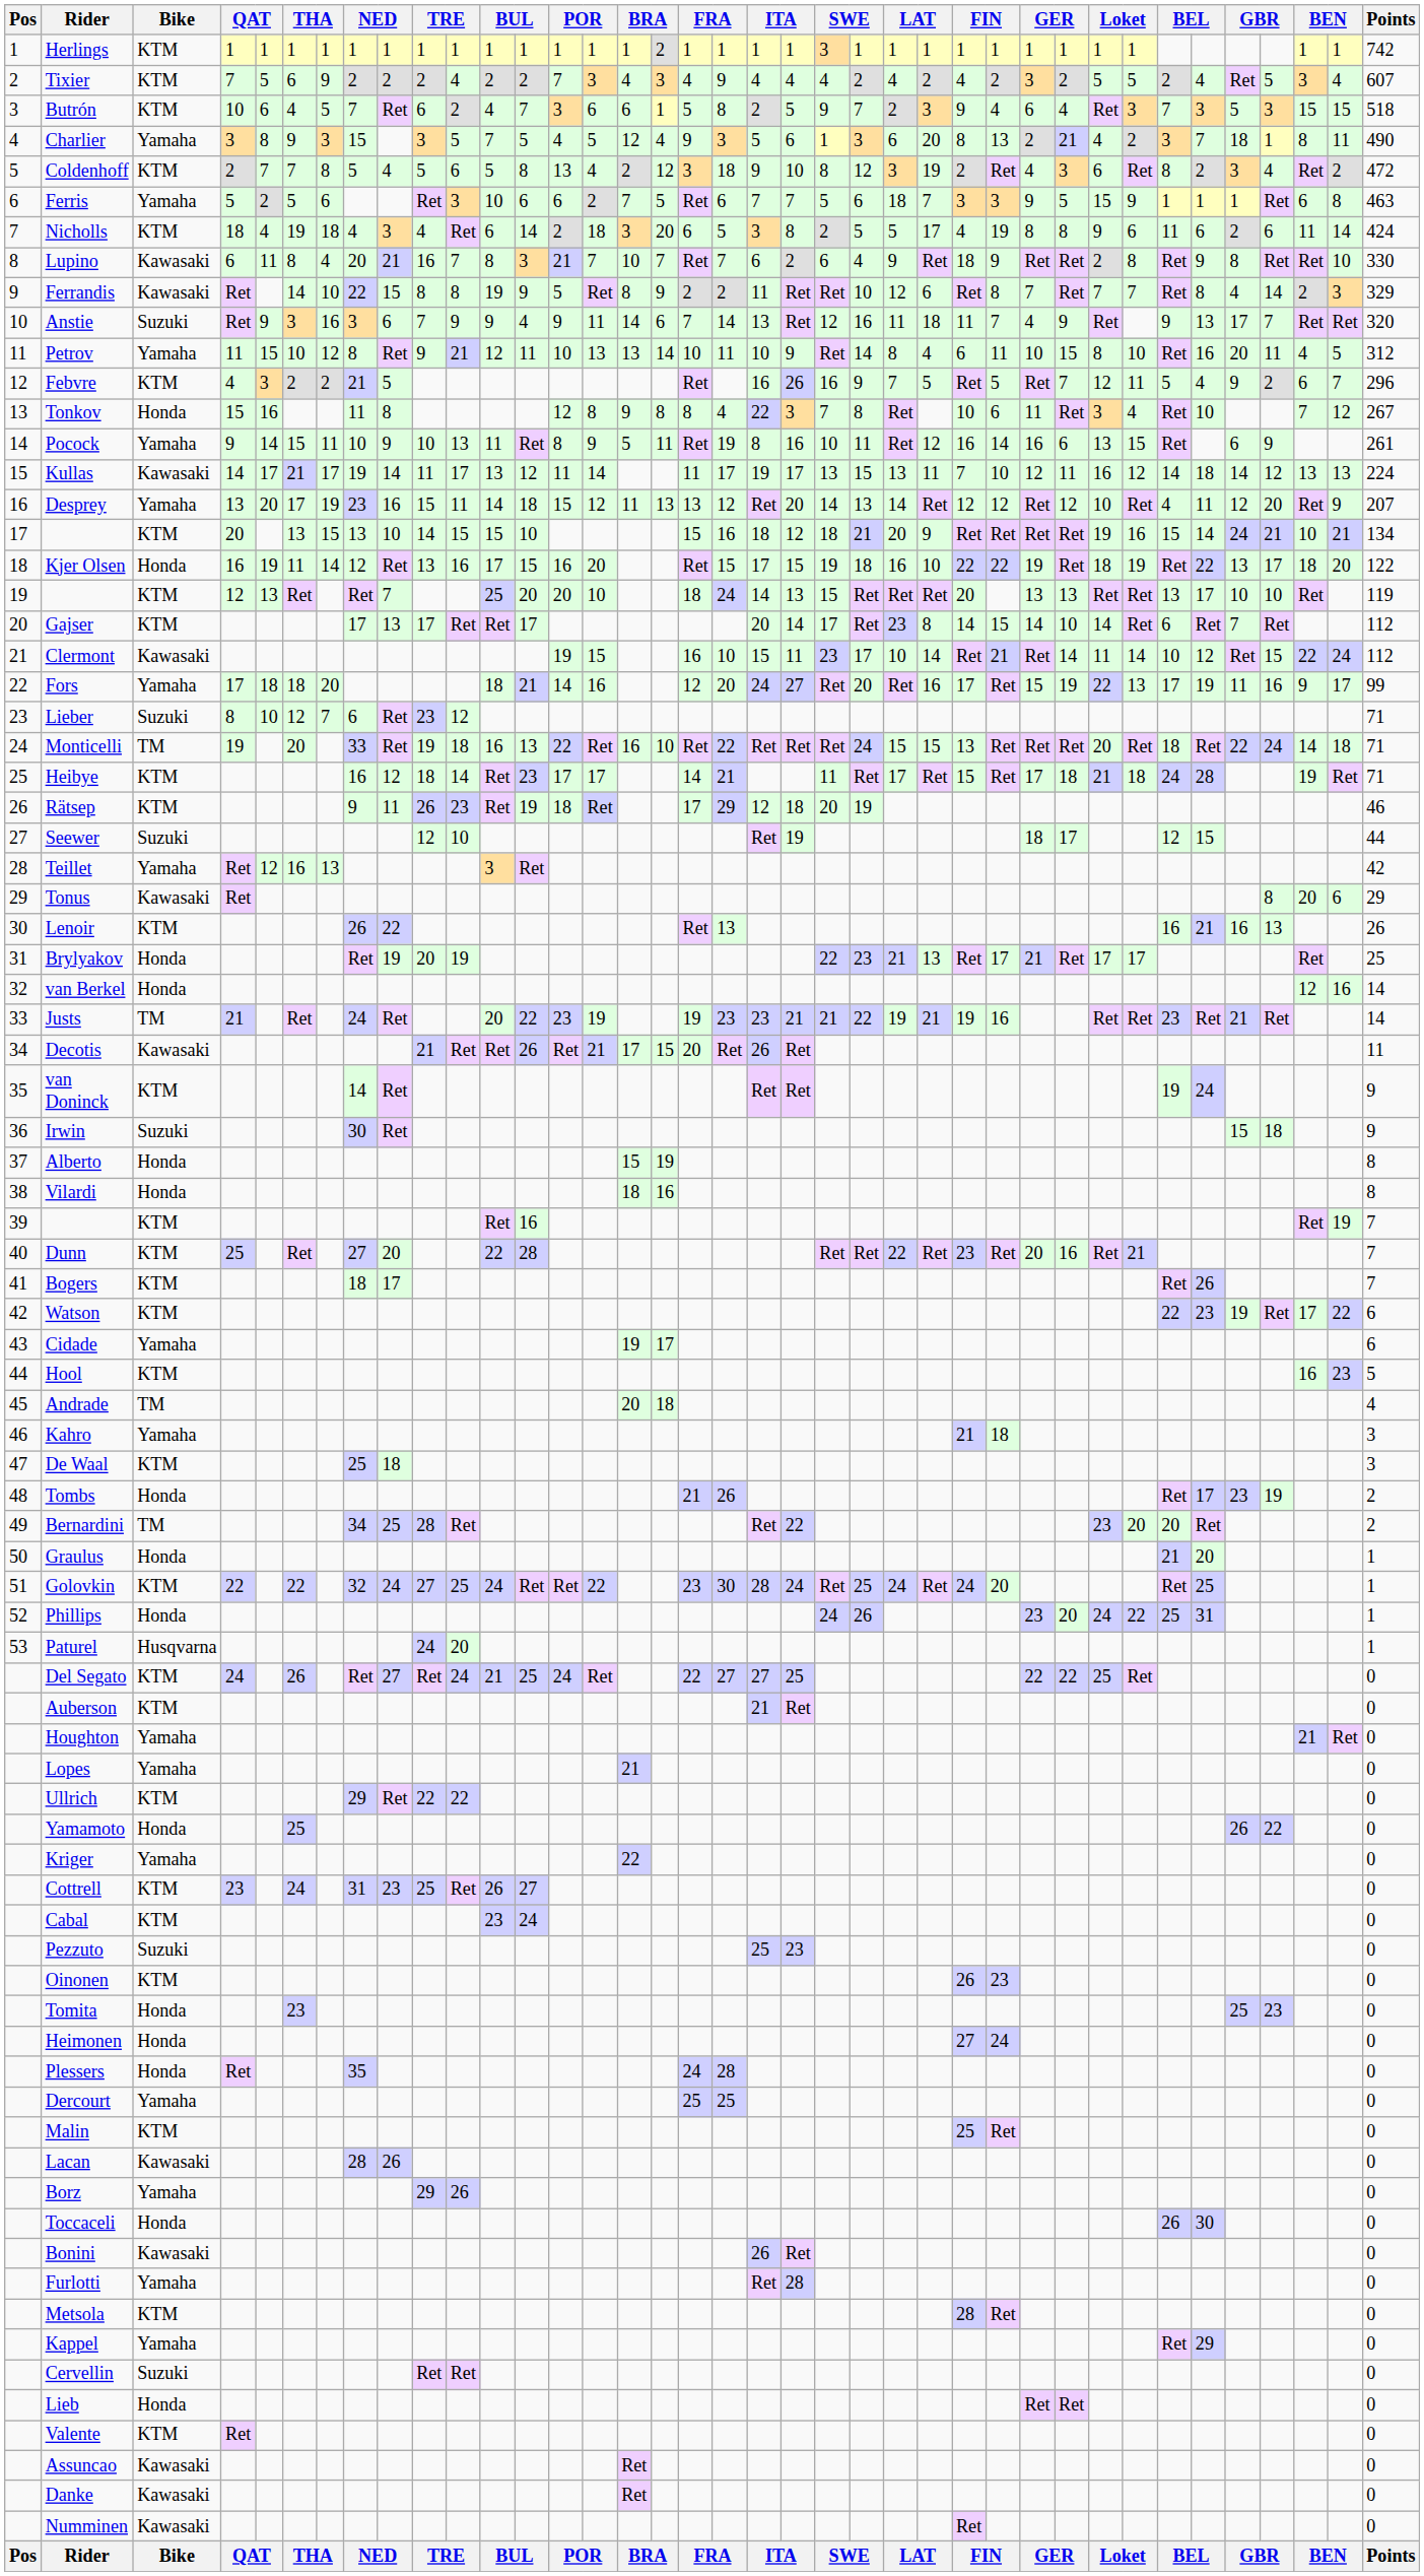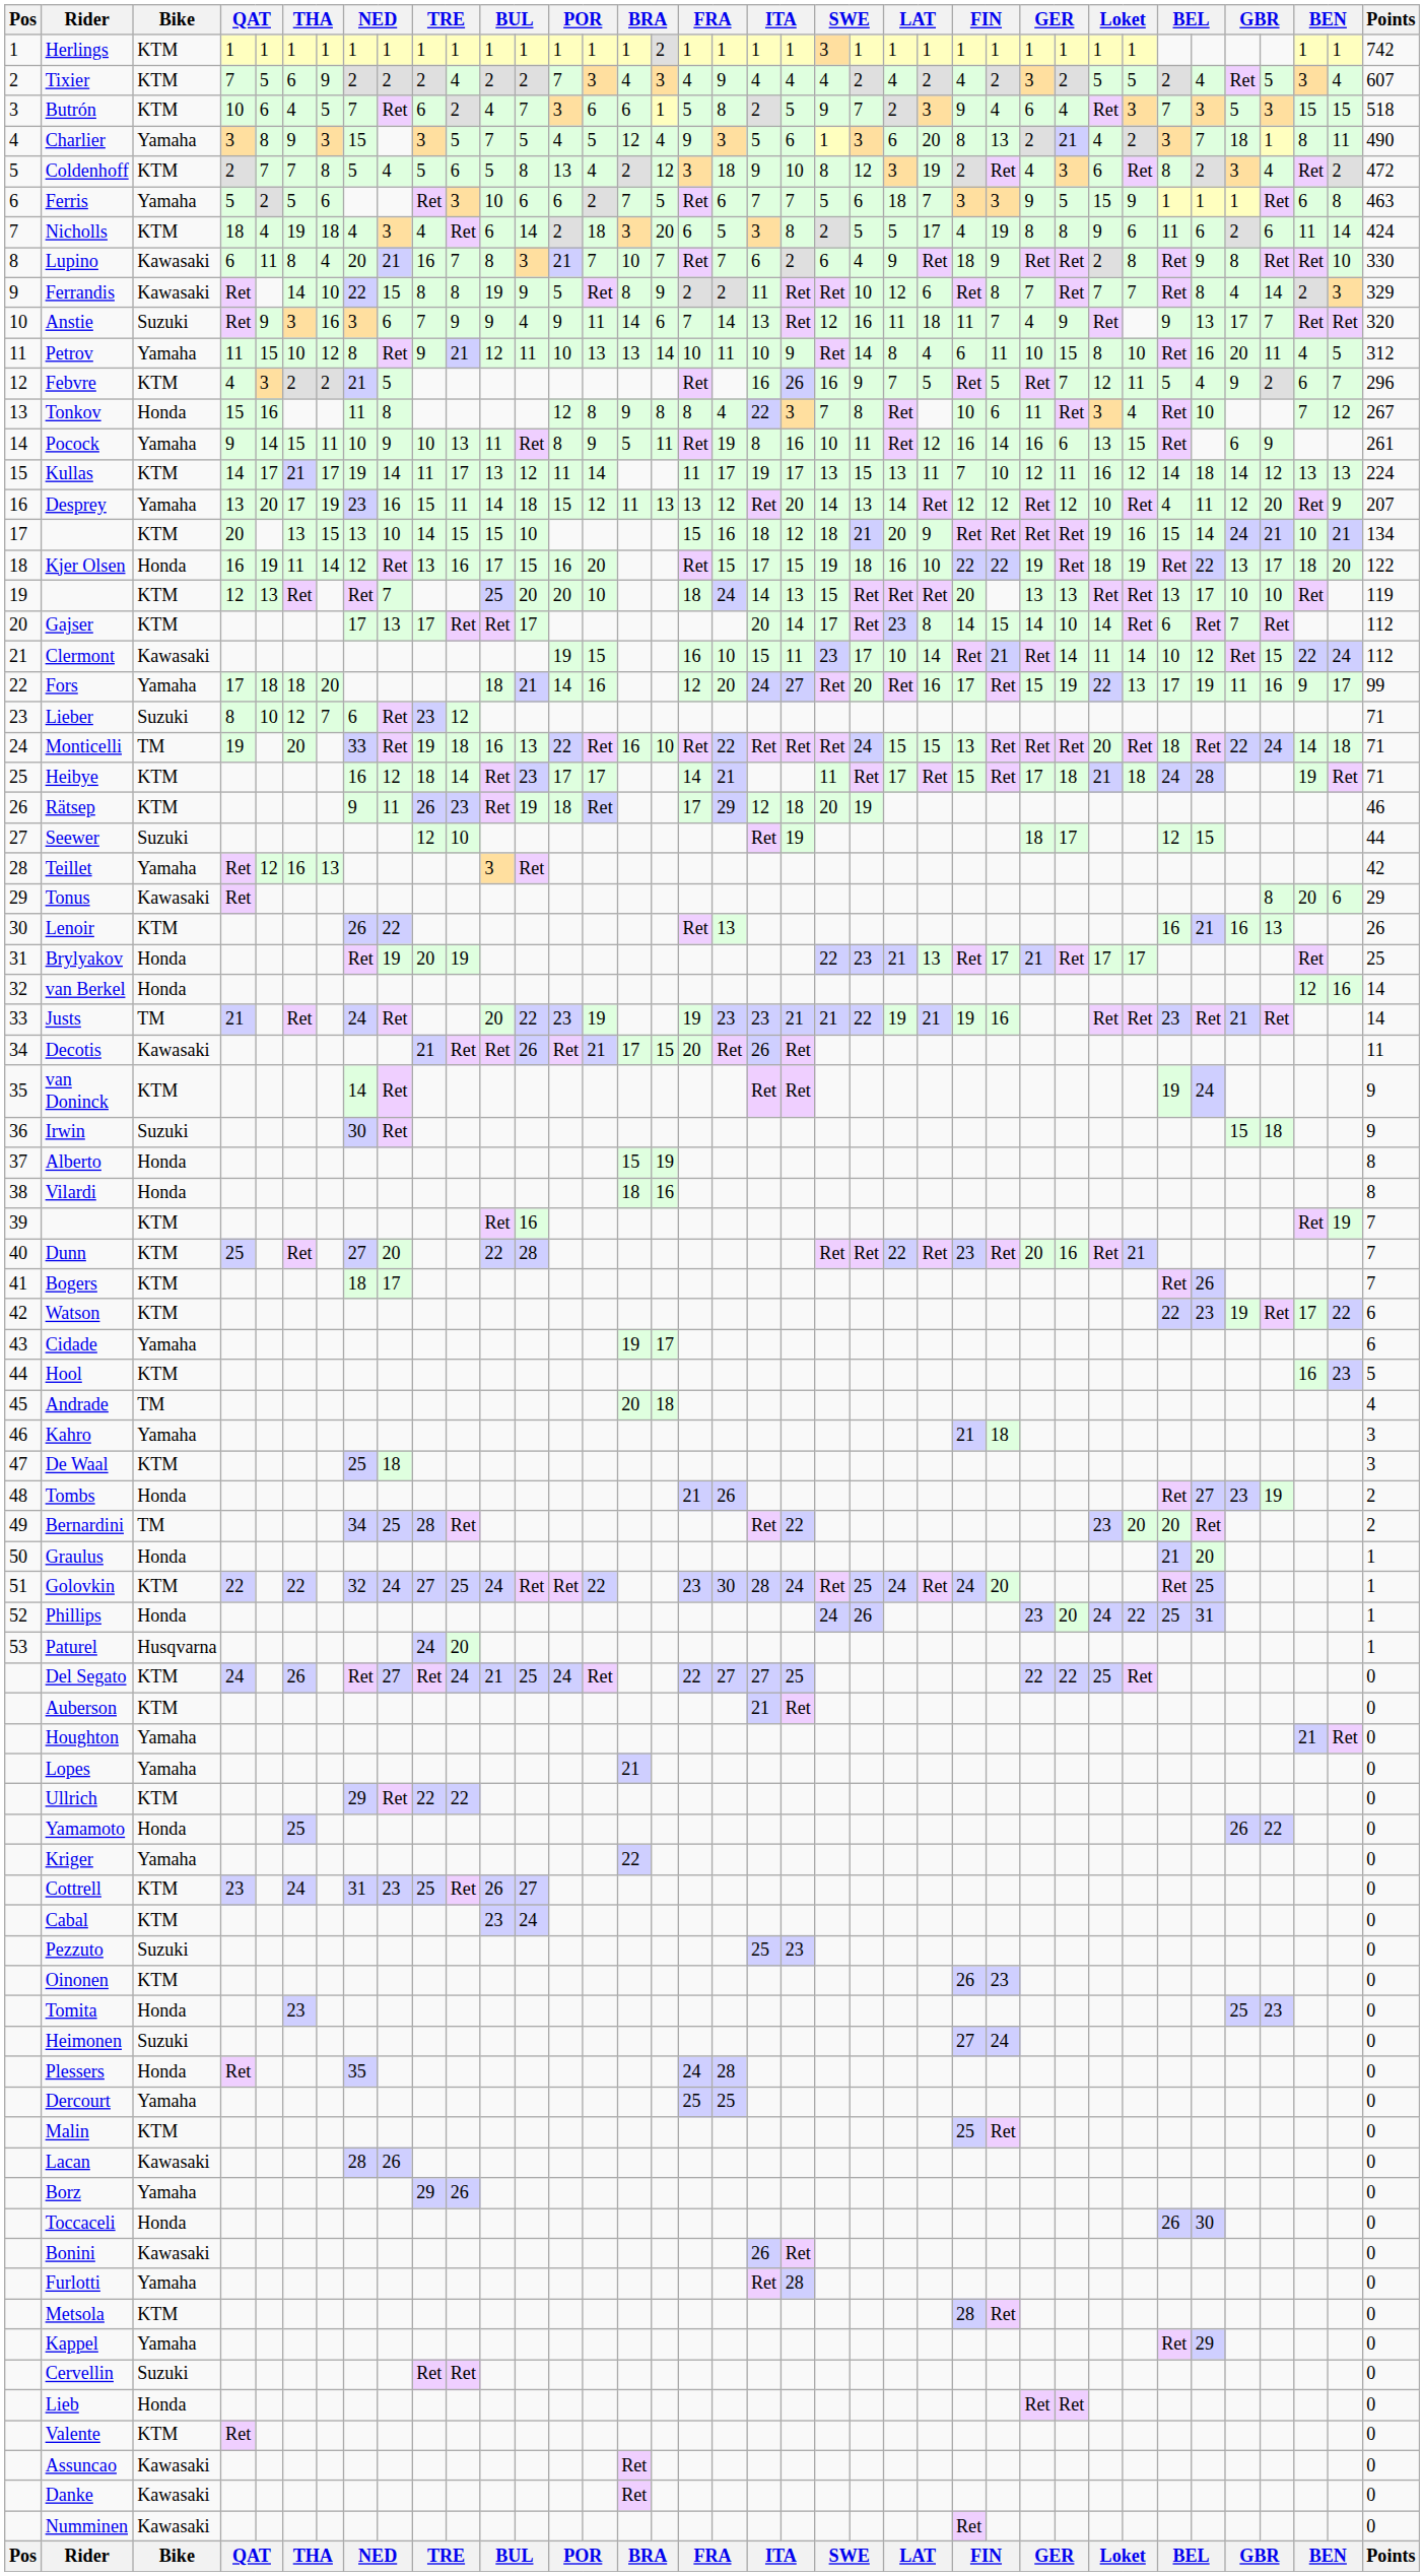Kullas | Bike: Kawasaki -> KTM
Tombs | column 33: 17 -> 27
Heimonen | Bike: Honda -> Suzuki
